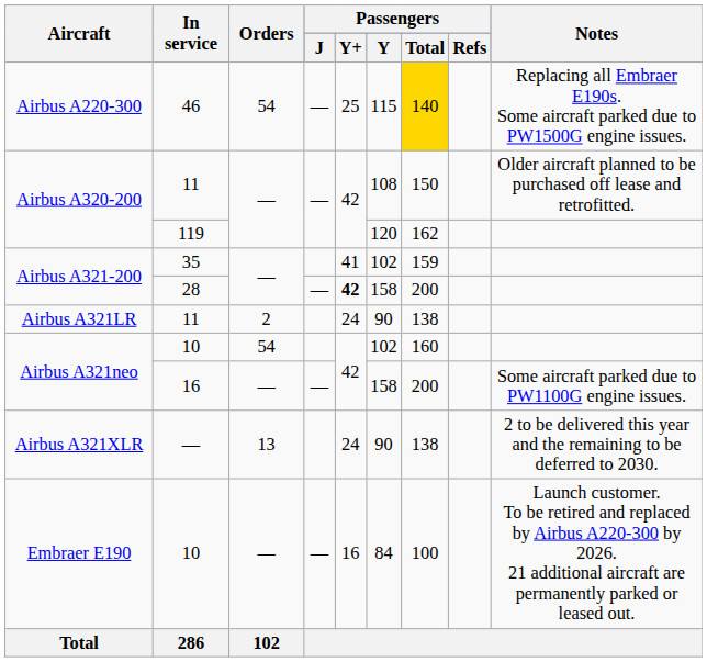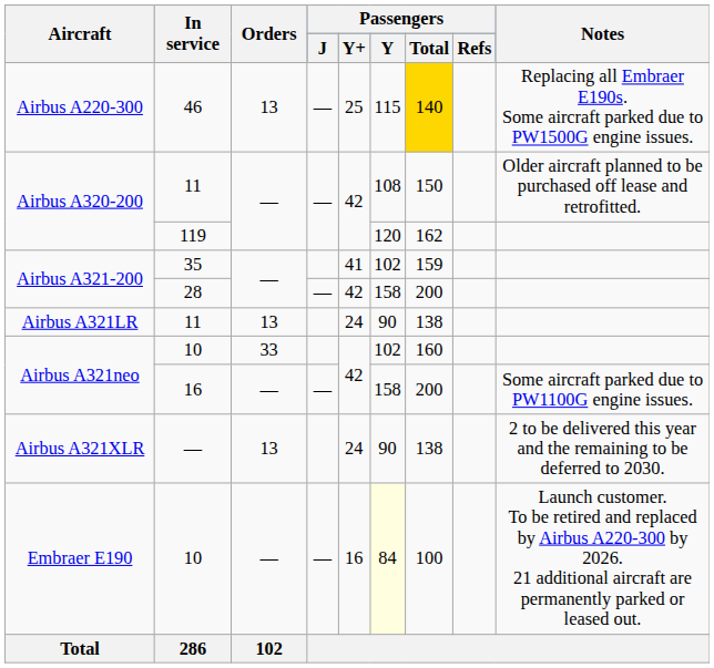46 | Orders: 54 -> 13
28 | Passengers / Y+: bold -> normal
Airbus A321LR / 11 | Orders: 2 -> 13
Airbus A321neo / 10 | Orders: 54 -> 33
Embraer E190 / 10 | Passengers / Y: no background -> lightyellow background
